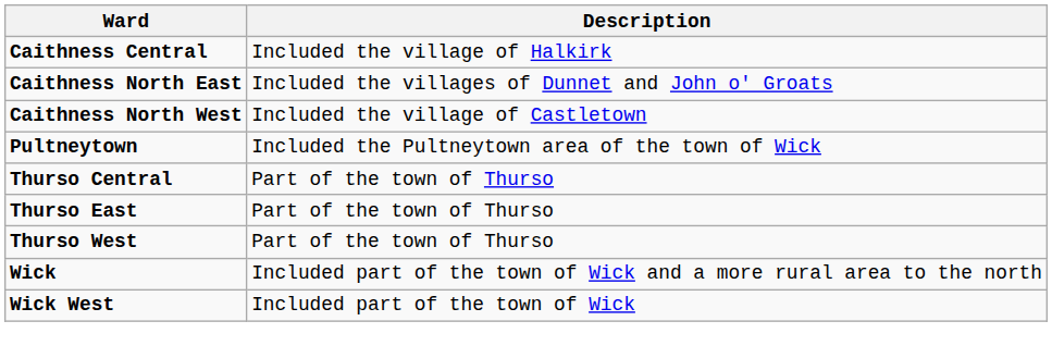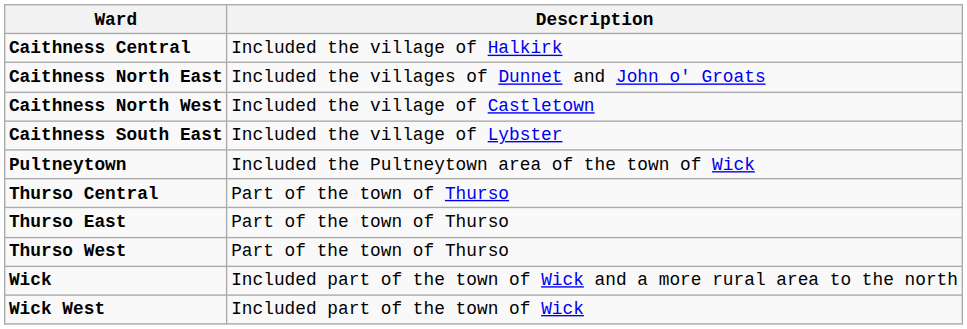+ row: Caithness South East | Included the village of Lybster
